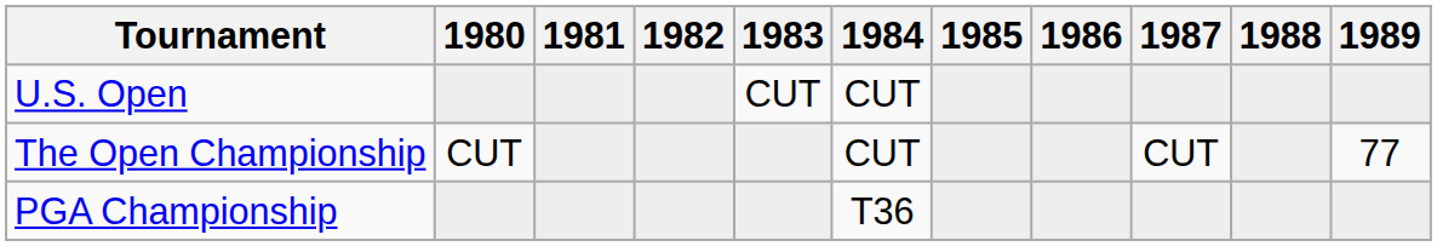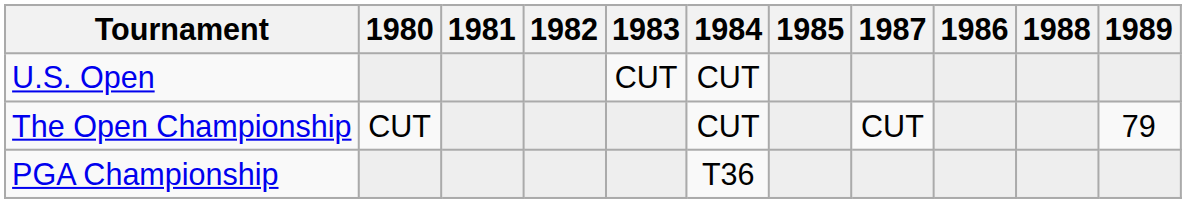columns swapped: 1986 <-> 1987
The Open Championship | 1989: 77 -> 79
